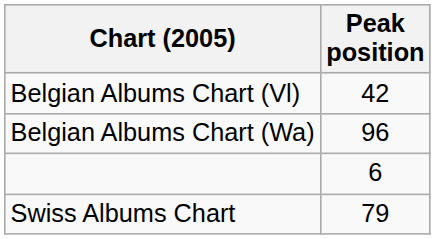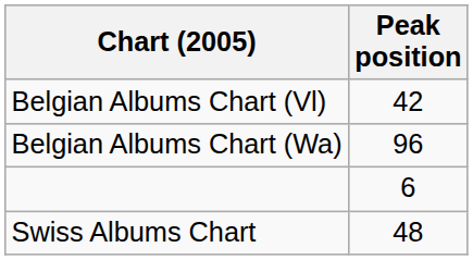Swiss Albums Chart | Peak position: 79 -> 48
